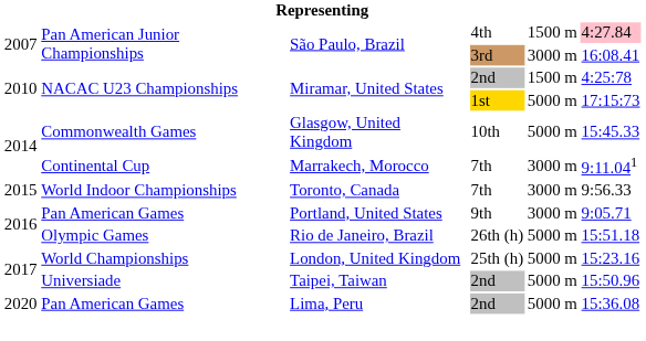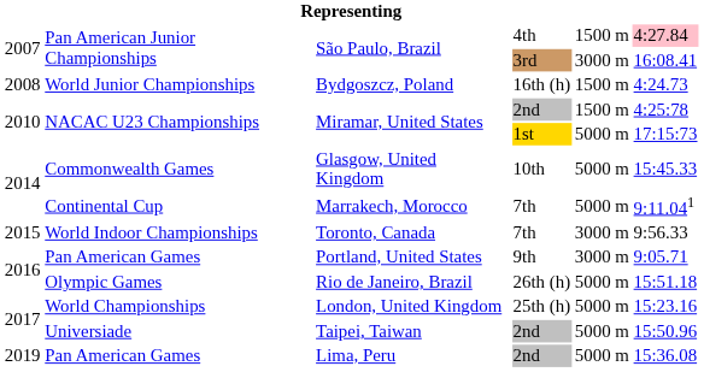+ row: 2008 | World Junior Championships | Bydgoszcz, Poland | 16th (h) | 1500 m | 4:24.73
Marrakech, Morocco | column 5: 3000 m -> 5000 m
Lima, Peru | column 1: 2020 -> 2019
